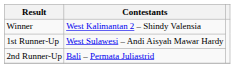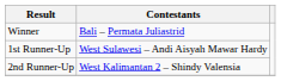Winner | Contestants: West Kalimantan 2 – Shindy Valensia -> Bali – Permata Juliastrid
2nd Runner-Up | Contestants: Bali – Permata Juliastrid -> West Kalimantan 2 – Shindy Valensia
